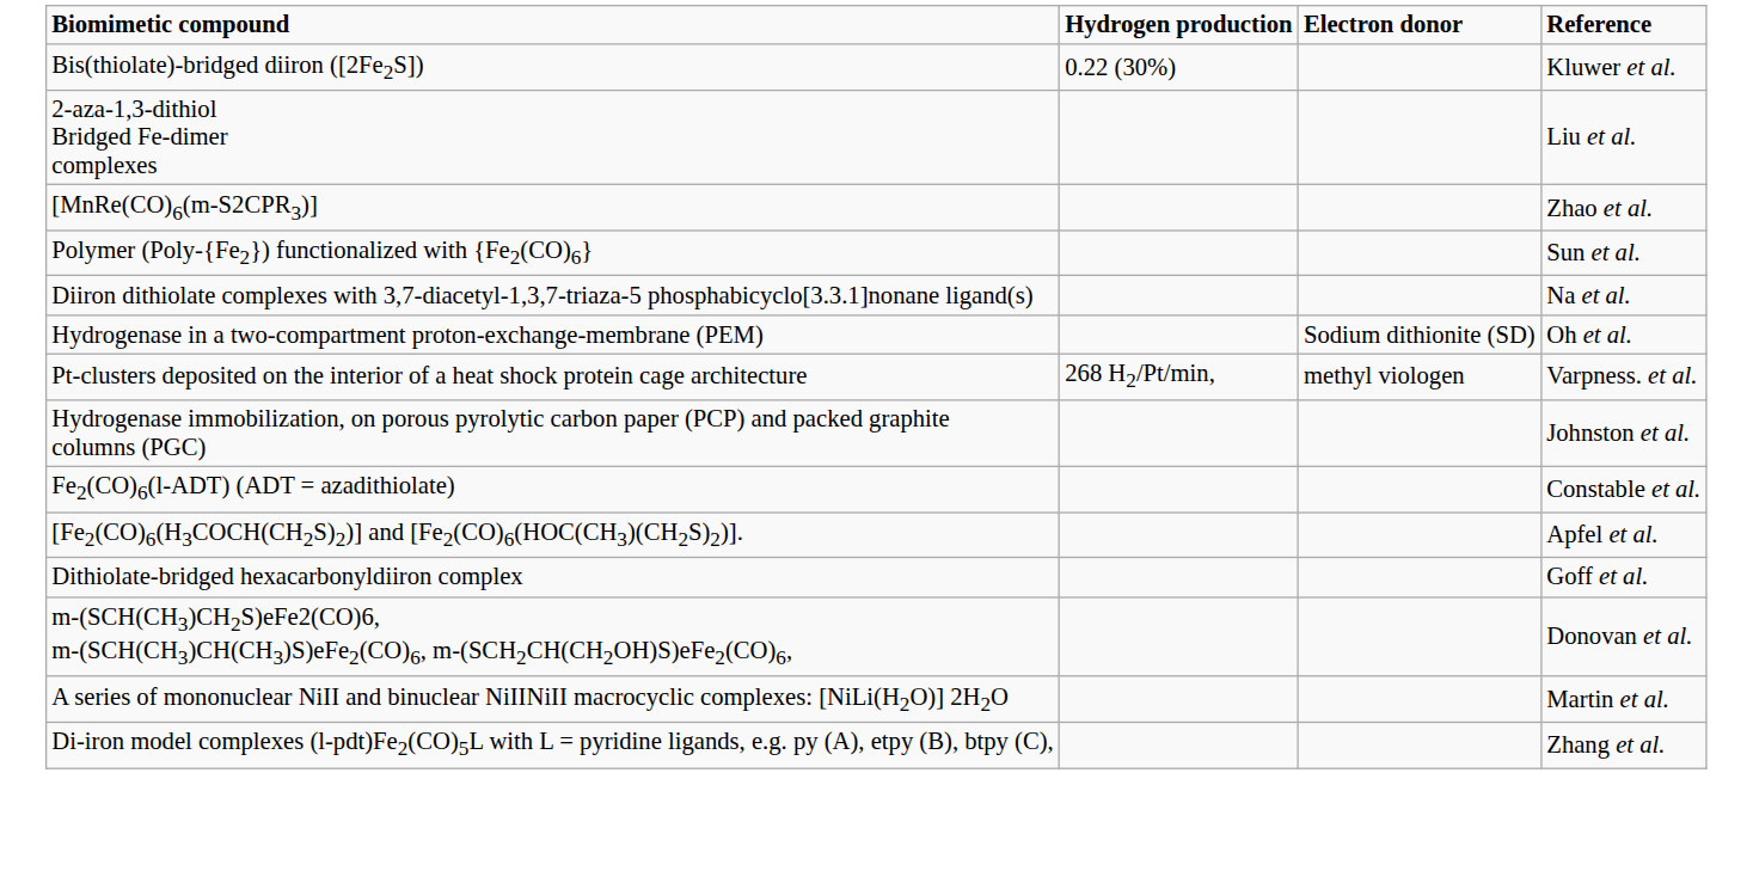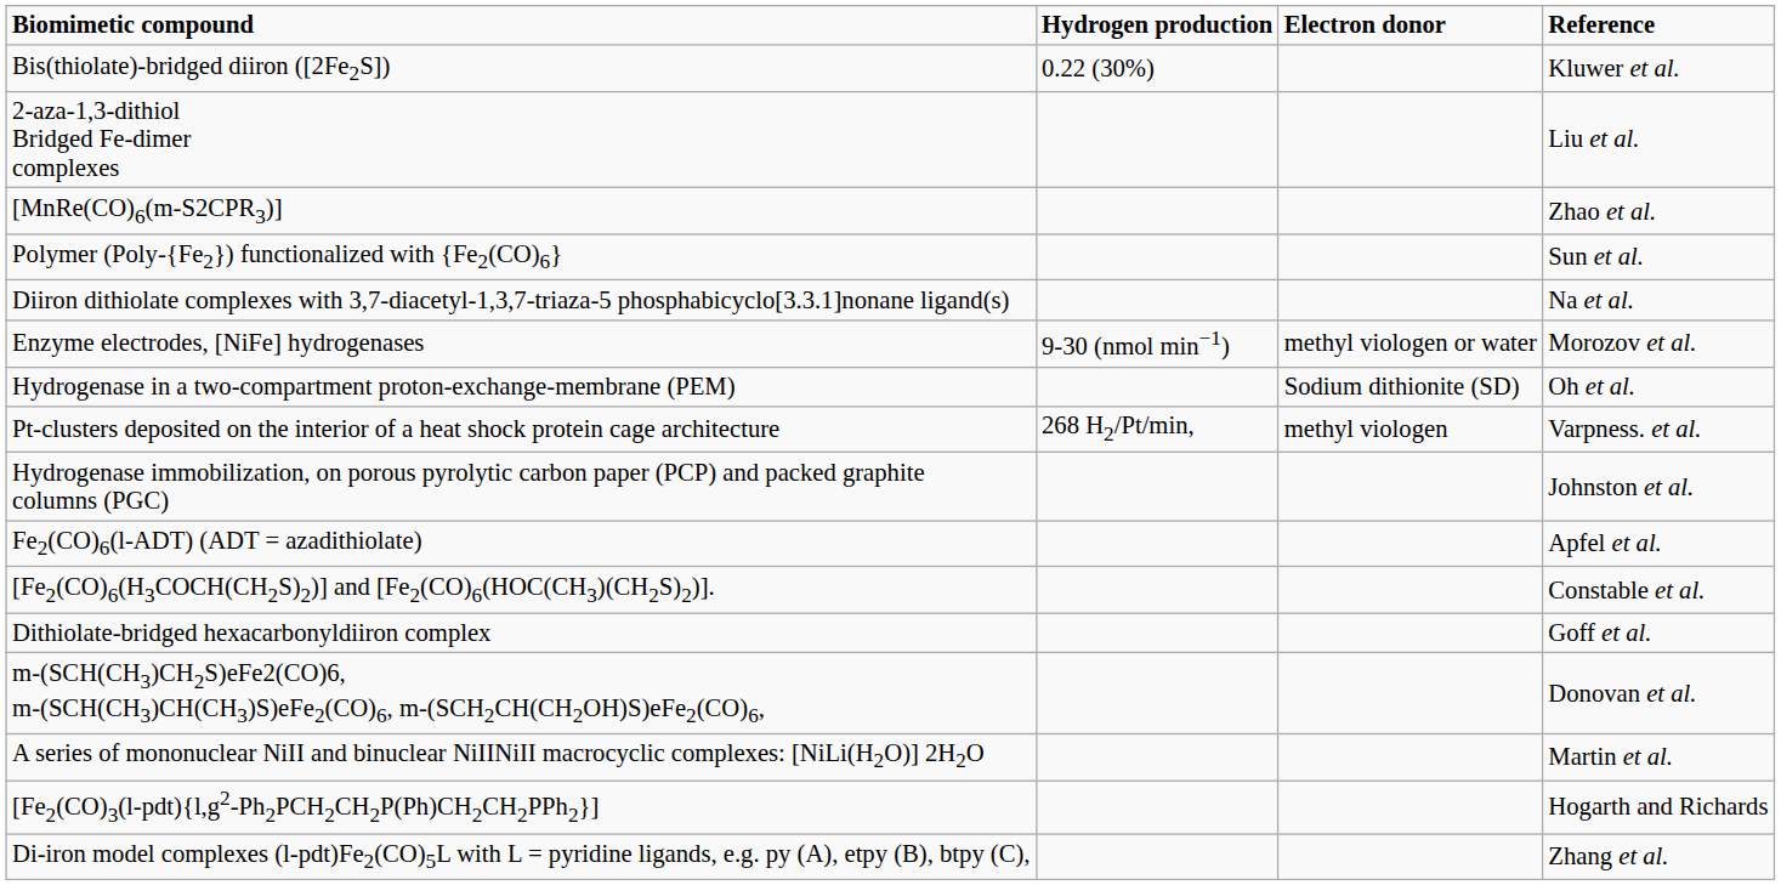+ row: Enzyme electrodes, [NiFe] hydrogenases | 9-30 (nmol min−1) | methyl viologen or water | Morozov et al.
Fe2(CO)6(l-ADT) (ADT = azadithiolate) | Reference: Constable et al. -> Apfel et al.
[Fe2(CO)6(H3COCH(CH2S)2)] and [Fe2(CO)6(HOC(CH3)(CH2S)2)]. | Reference: Apfel et al. -> Constable et al.
+ row: [Fe2(CO)3(l-pdt){l,g2-Ph2PCH2CH2P(Ph)CH2CH2PPh2}] | Hogarth and Richards
